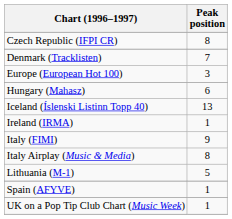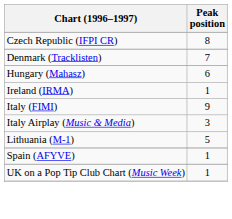- row: Europe (European Hot 100) | 3
- row: Iceland (Íslenski Listinn Topp 40) | 13
Italy Airplay (Music & Media) | Peak position: 8 -> 3
